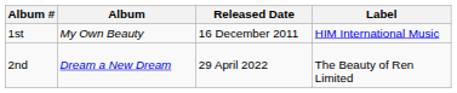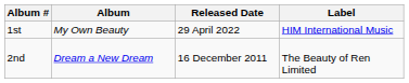1st | Released Date: 16 December 2011 -> 29 April 2022
2nd | Released Date: 29 April 2022 -> 16 December 2011
